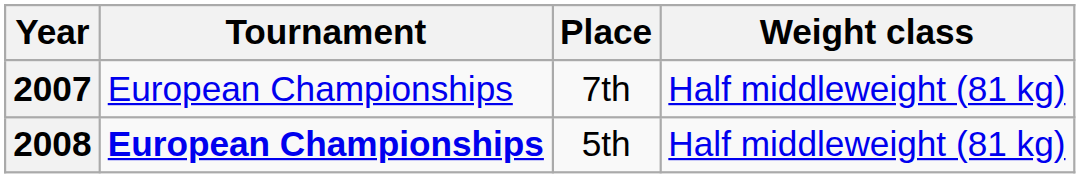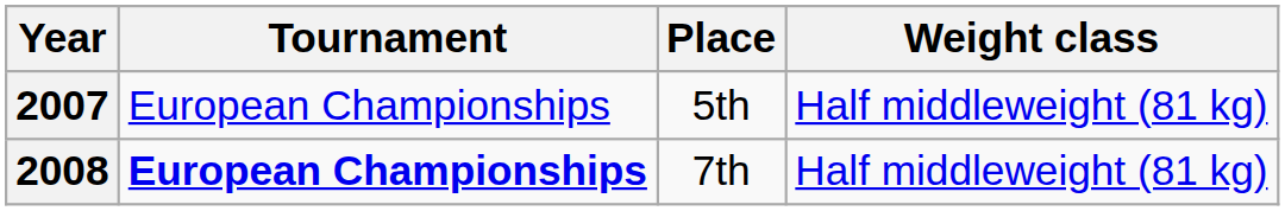2007 | Place: 7th -> 5th
2008 | Place: 5th -> 7th
